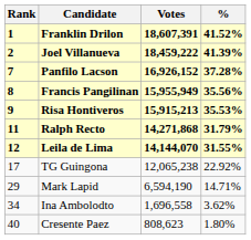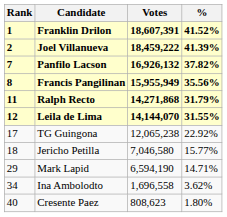Panfilo Lacson | Votes: 16,926,152 -> 16,926,132
Panfilo Lacson | %: 37.28% -> 37.82%
- row: 9 | Risa Hontiveros | 15,915,213 | 35.53%
+ row: 18 | Jericho Petilla | 7,046,580 | 15.77%
